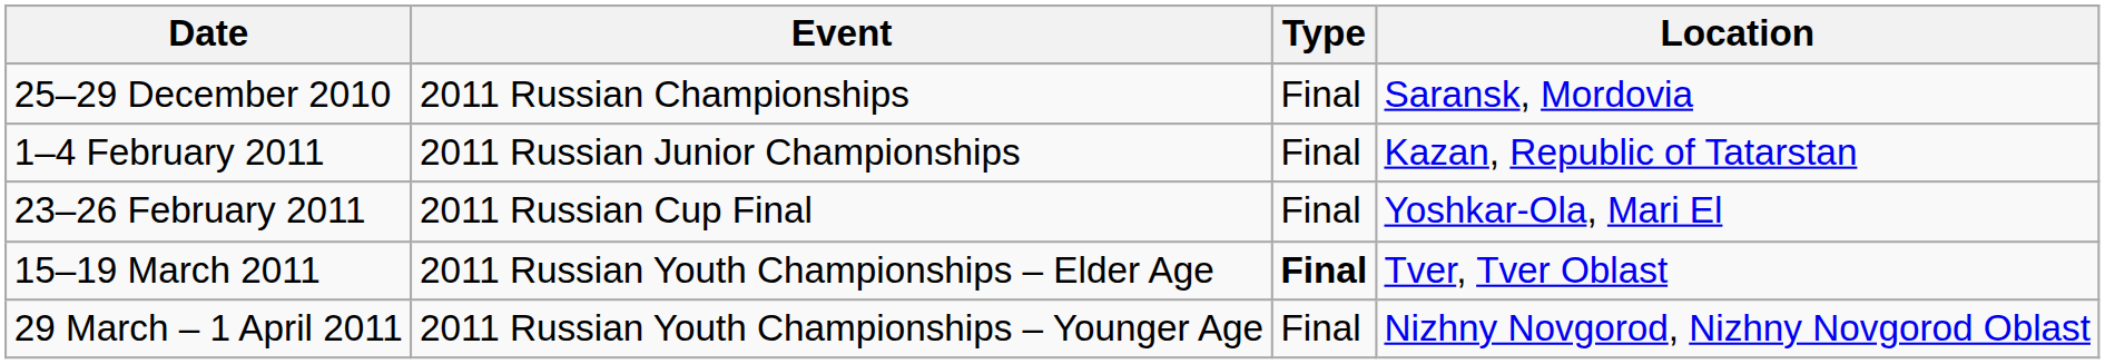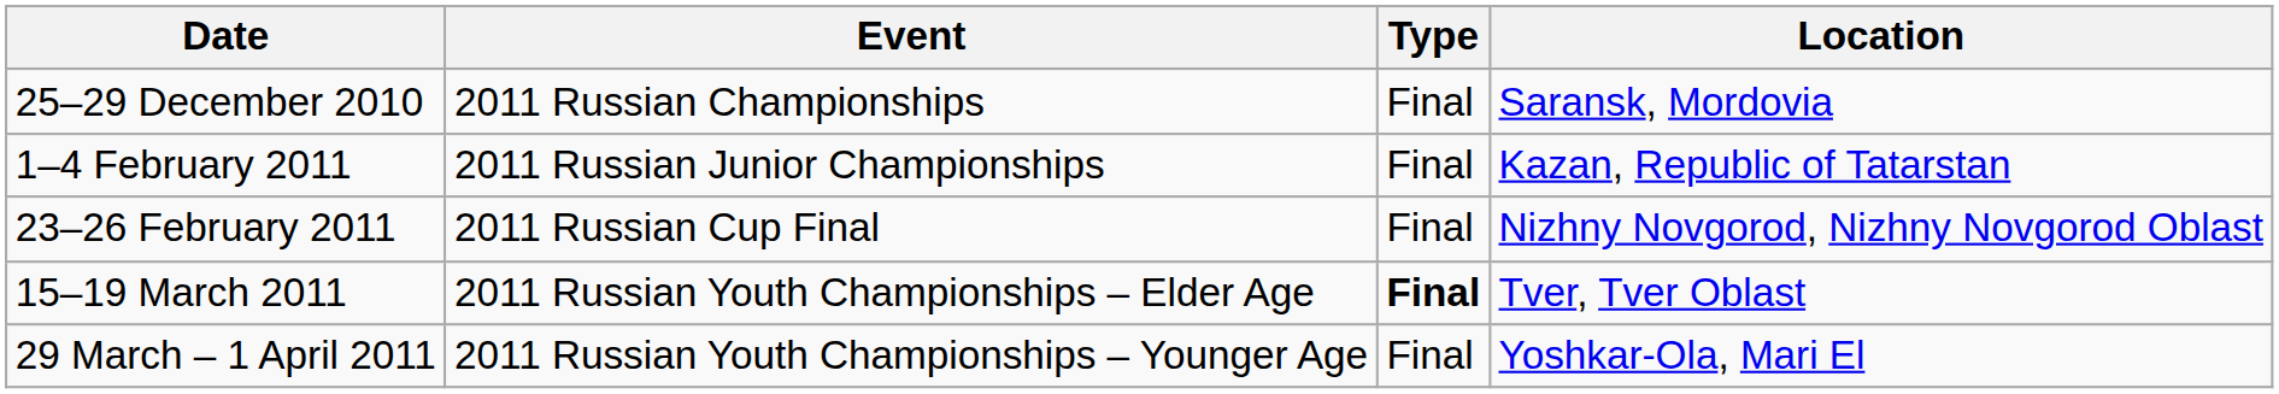23–26 February 2011 | Location: Yoshkar-Ola, Mari El -> Nizhny Novgorod, Nizhny Novgorod Oblast
29 March – 1 April 2011 | Location: Nizhny Novgorod, Nizhny Novgorod Oblast -> Yoshkar-Ola, Mari El
